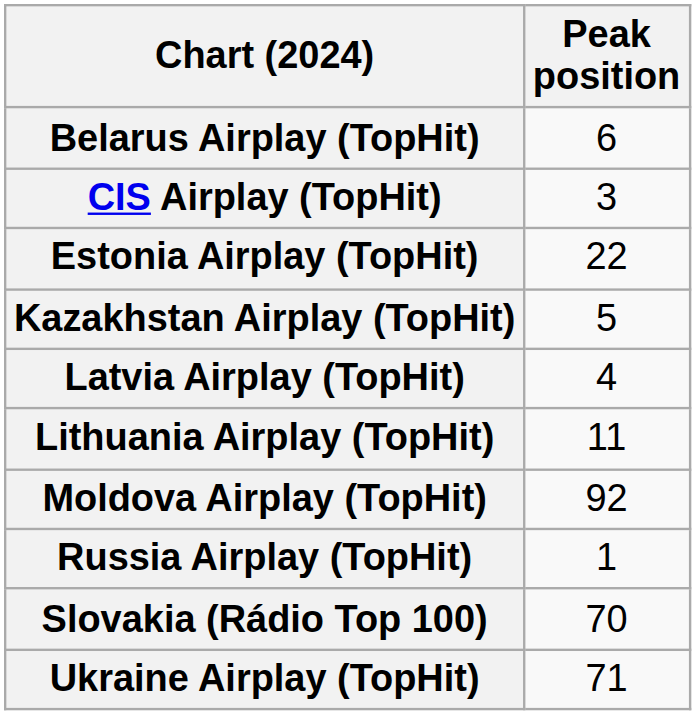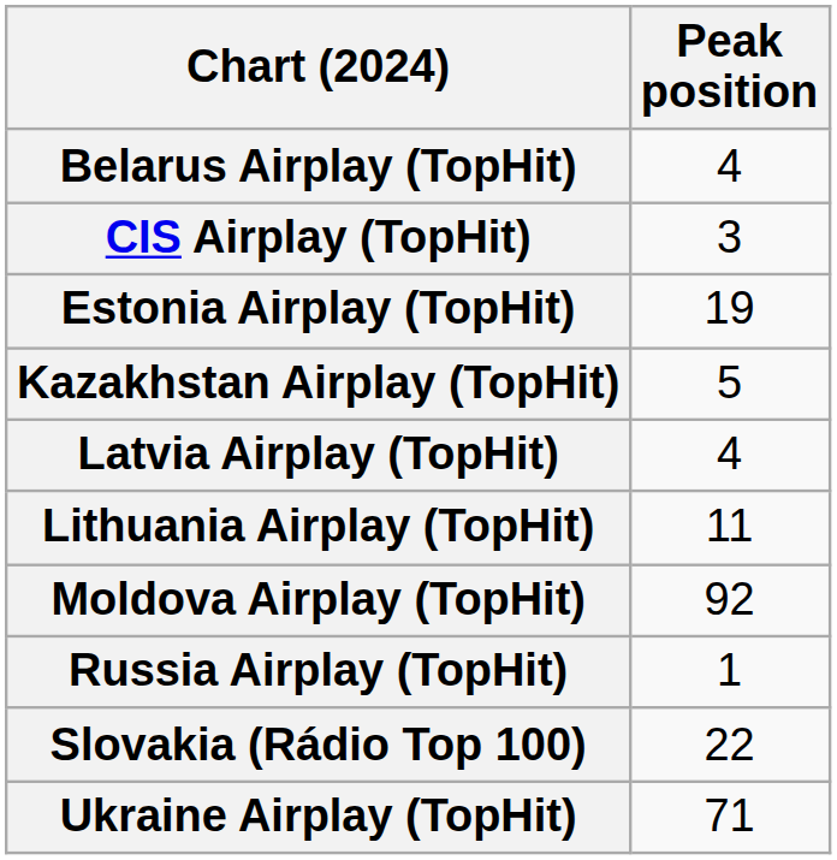Belarus Airplay (TopHit) | Peak position: 6 -> 4
Estonia Airplay (TopHit) | Peak position: 22 -> 19
Slovakia (Rádio Top 100) | Peak position: 70 -> 22
